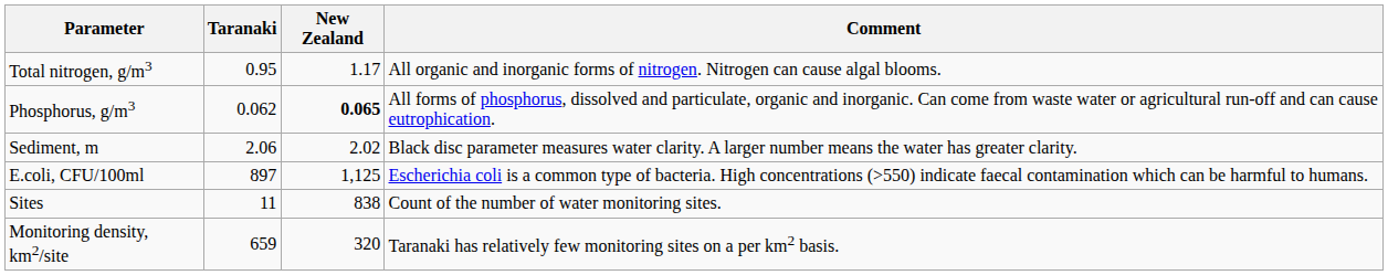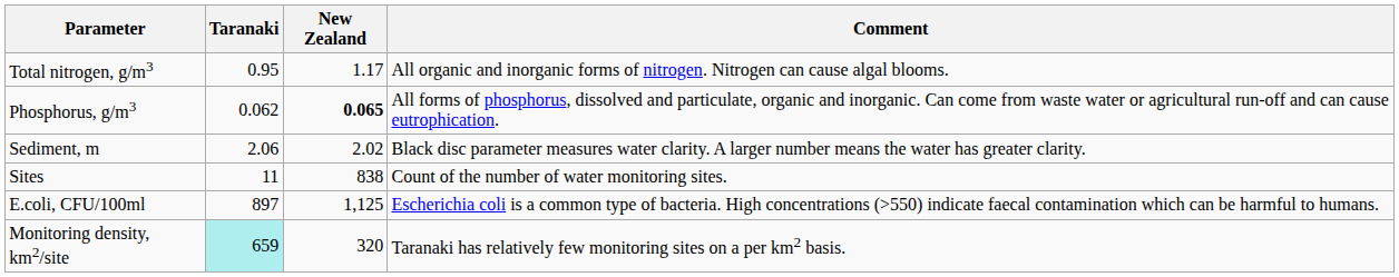rows swapped: E.coli, CFU/100ml <-> Sites
Monitoring density, km2/site | Taranaki: no background -> paleturquoise background
